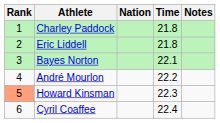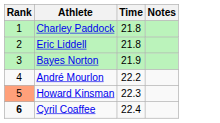- column: Nation
Bayes Norton | Time: 22.1 -> 21.9
Cyril Coaffee | Rank: normal -> bold
